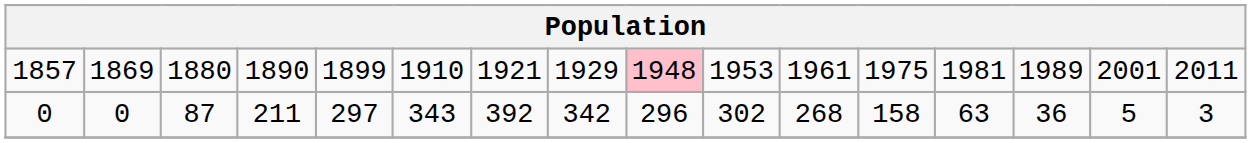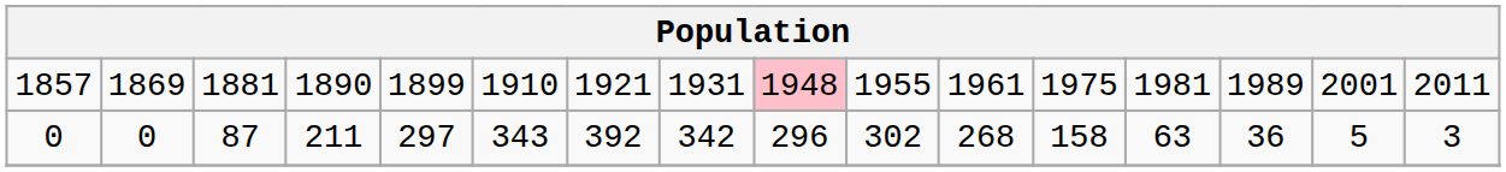1857 | column 3: 1880 -> 1881
1857 | column 8: 1929 -> 1931
1857 | column 10: 1953 -> 1955
